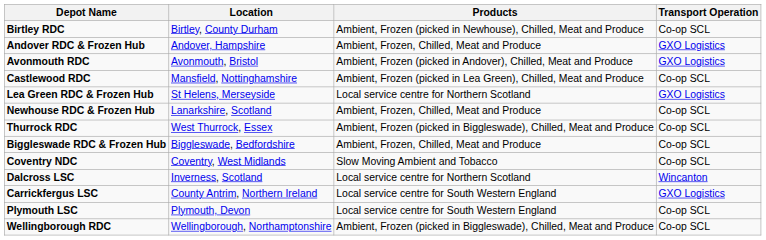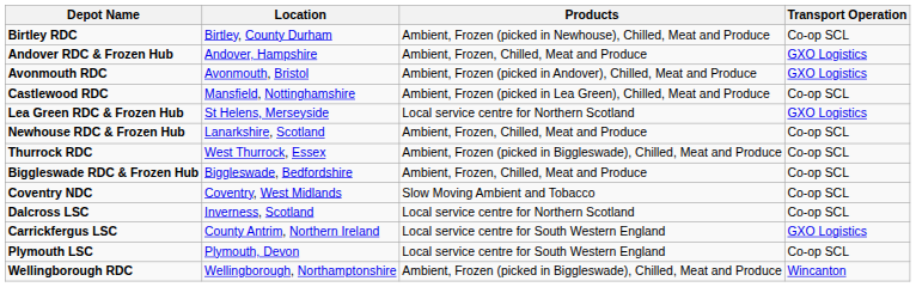Dalcross LSC | Transport Operation: Wincanton -> Co-op SCL
Wellingborough RDC | Transport Operation: Co-op SCL -> Wincanton
